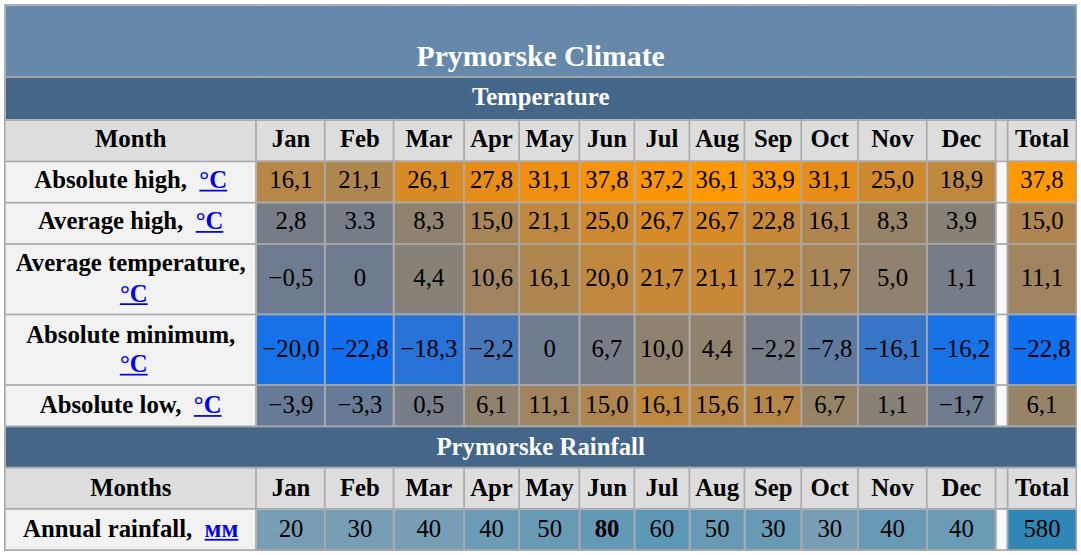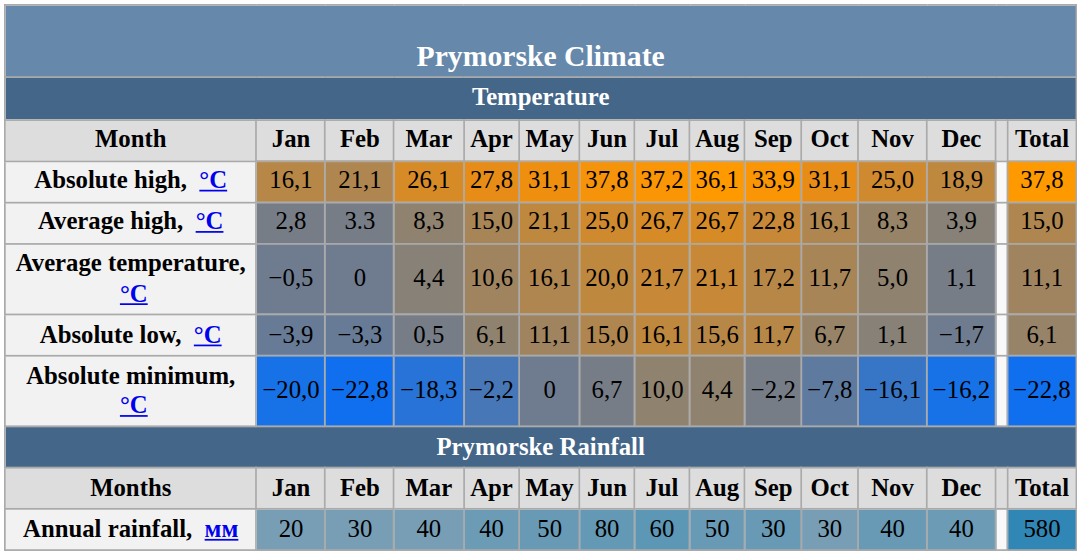rows swapped: Absolute low, °C <-> Absolute minimum, °C
Annual rainfall, мм | Jun: bold -> normal
